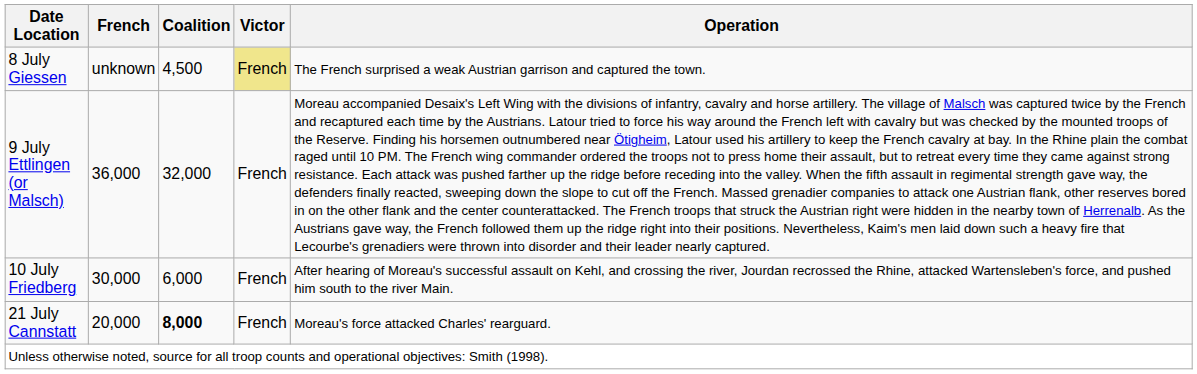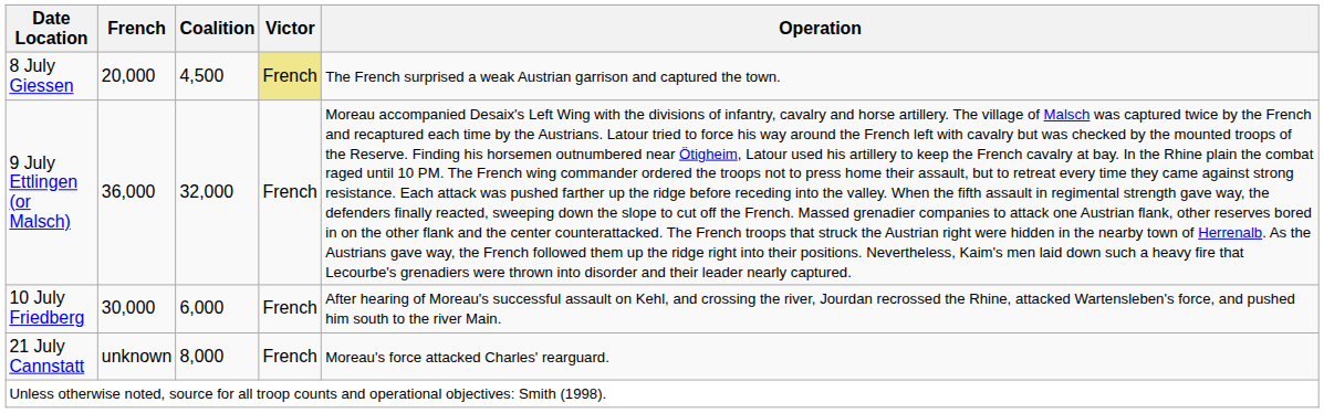8 July Giessen | French: unknown -> 20,000
21 July Cannstatt | French: 20,000 -> unknown
21 July Cannstatt | Coalition: bold -> normal
